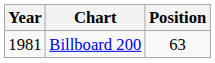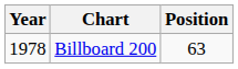Billboard 200 | Year: 1981 -> 1978
